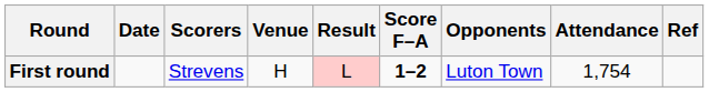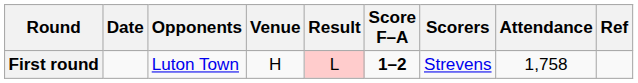columns swapped: Opponents <-> Scorers
First round | Attendance: 1,754 -> 1,758
